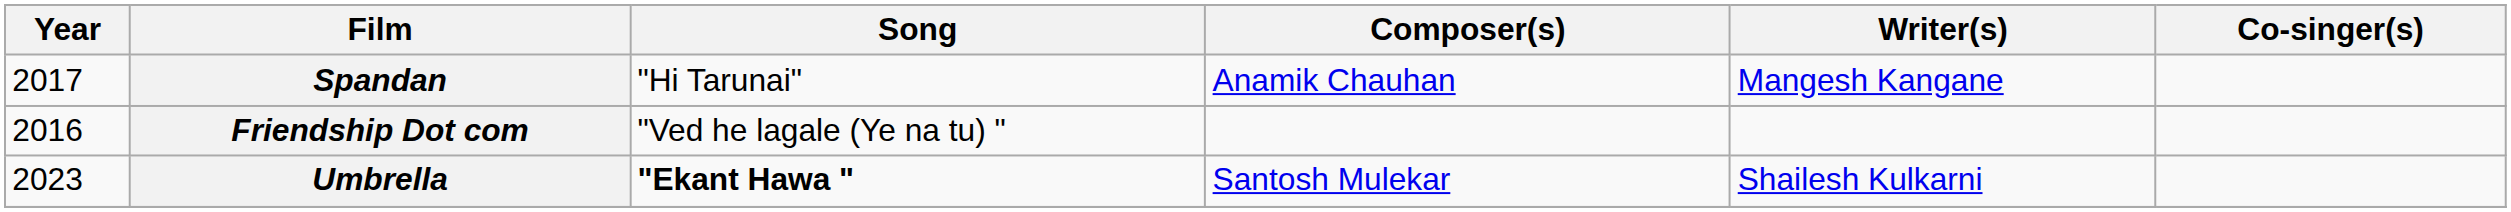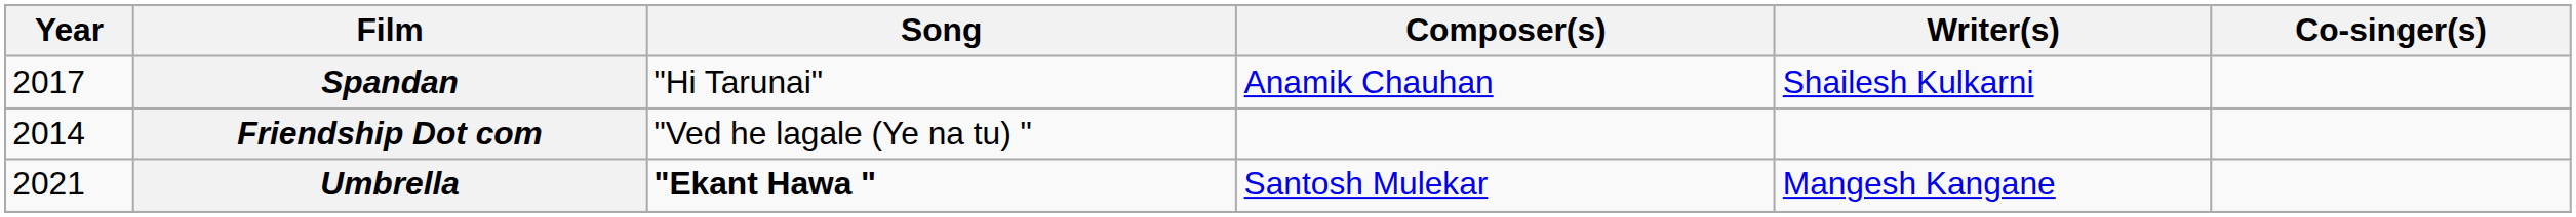Spandan | Writer(s): Mangesh Kangane -> Shailesh Kulkarni
Friendship Dot com | Year: 2016 -> 2014
Umbrella | Year: 2023 -> 2021
Umbrella | Writer(s): Shailesh Kulkarni -> Mangesh Kangane
